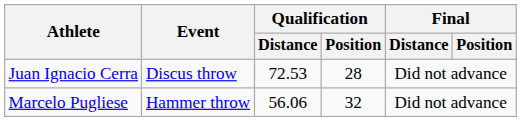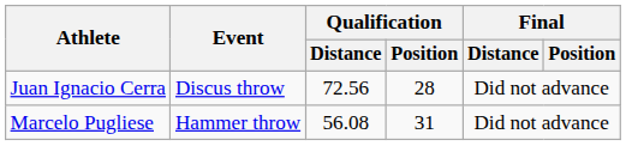Juan Ignacio Cerra | Qualification / Distance: 72.53 -> 72.56
Marcelo Pugliese | Qualification / Distance: 56.06 -> 56.08
Marcelo Pugliese | Qualification / Position: 32 -> 31
